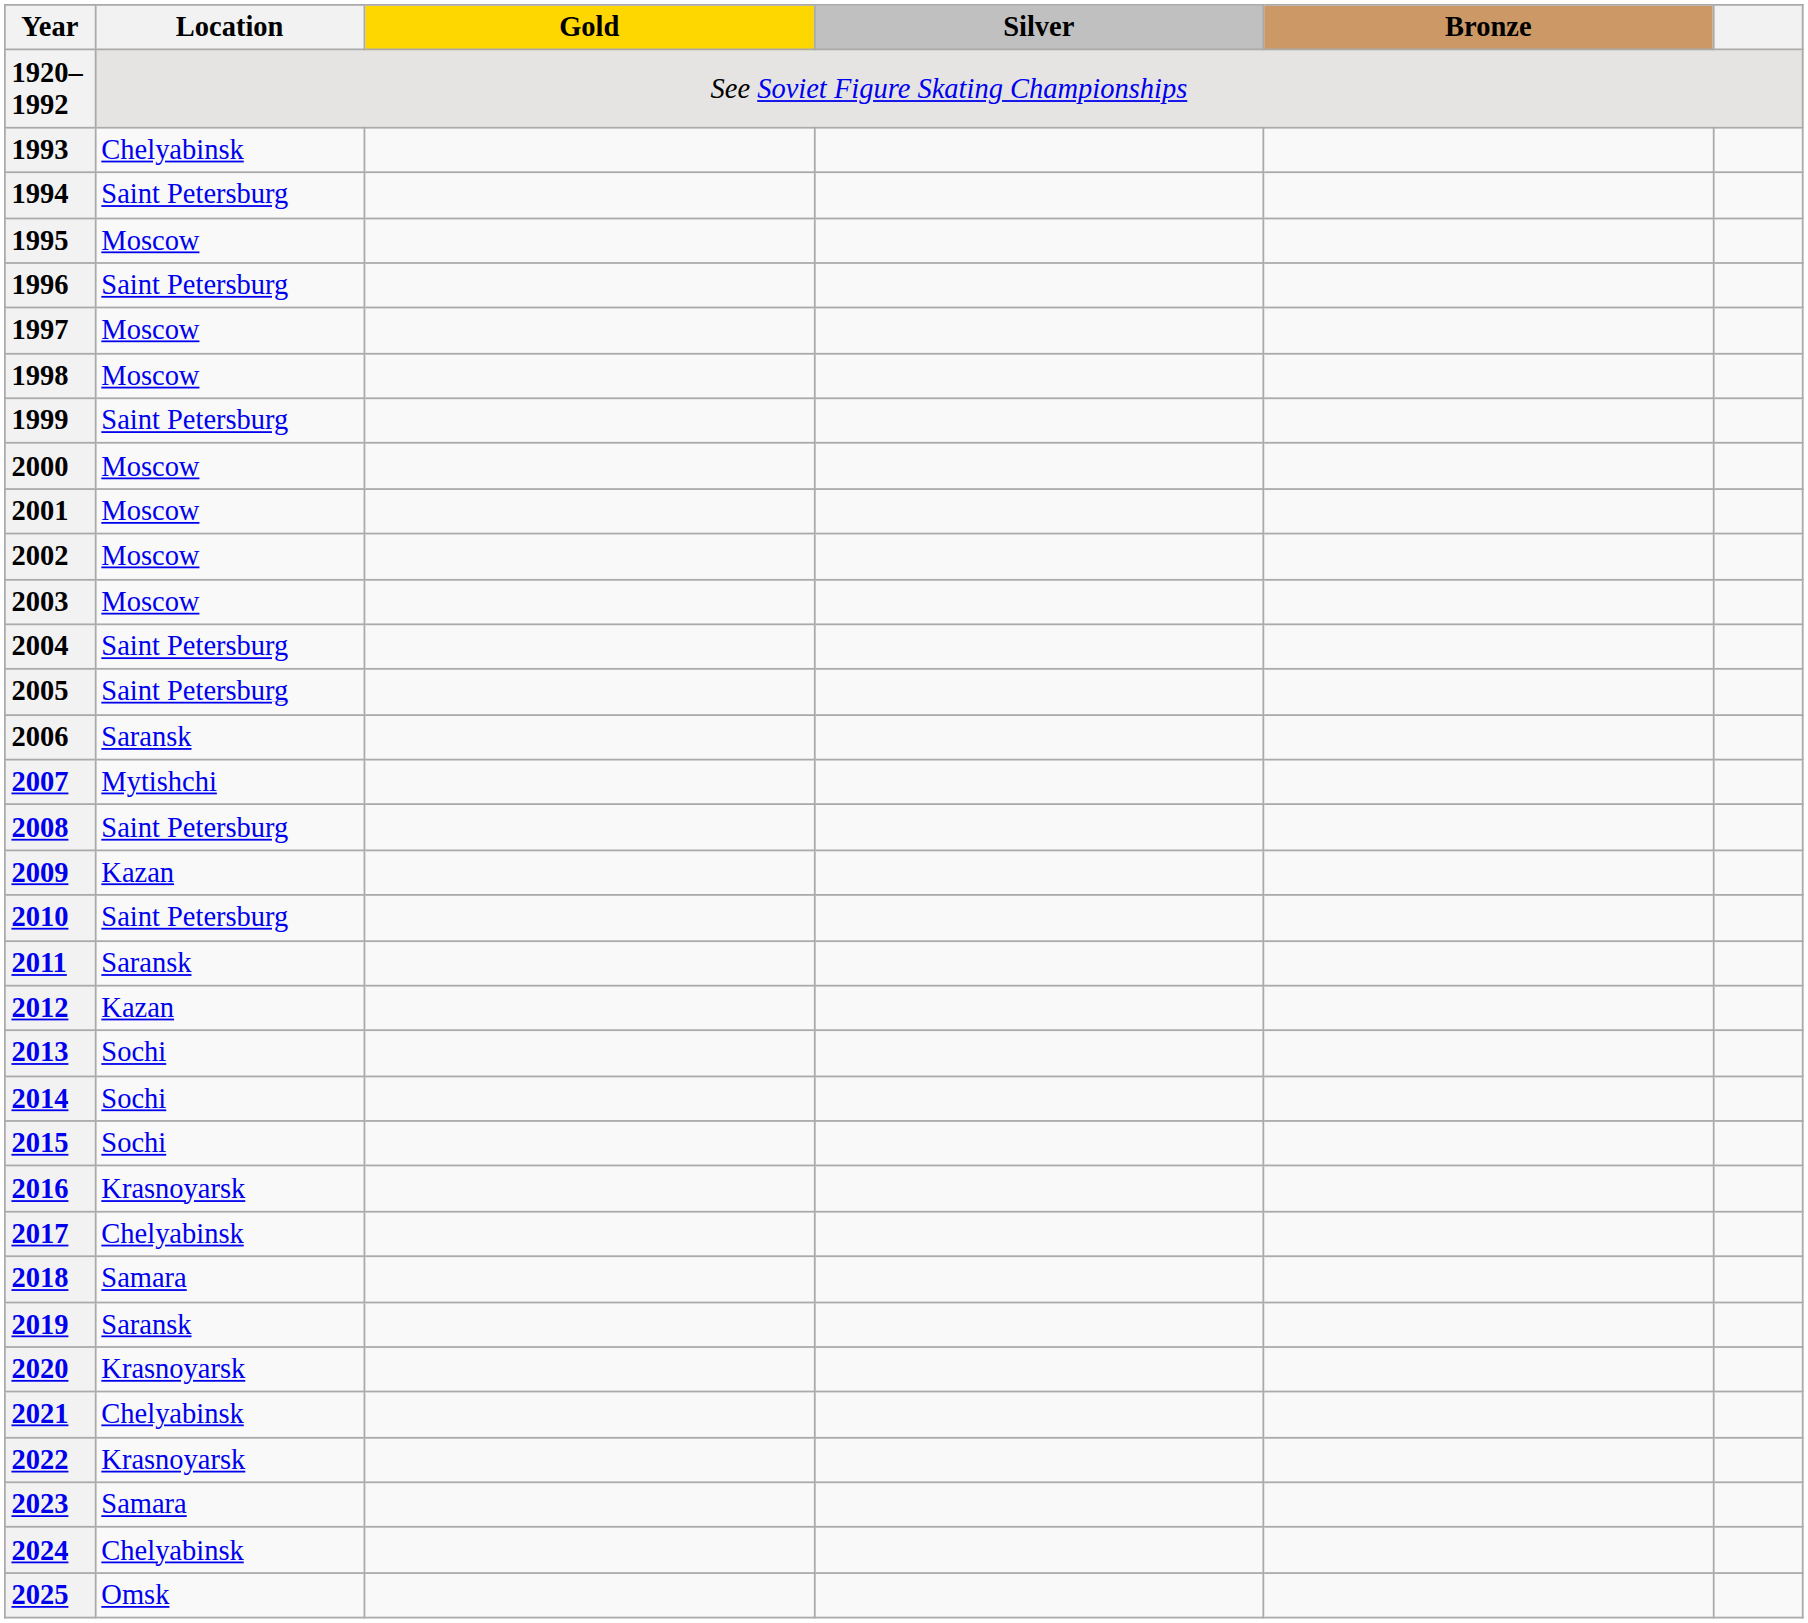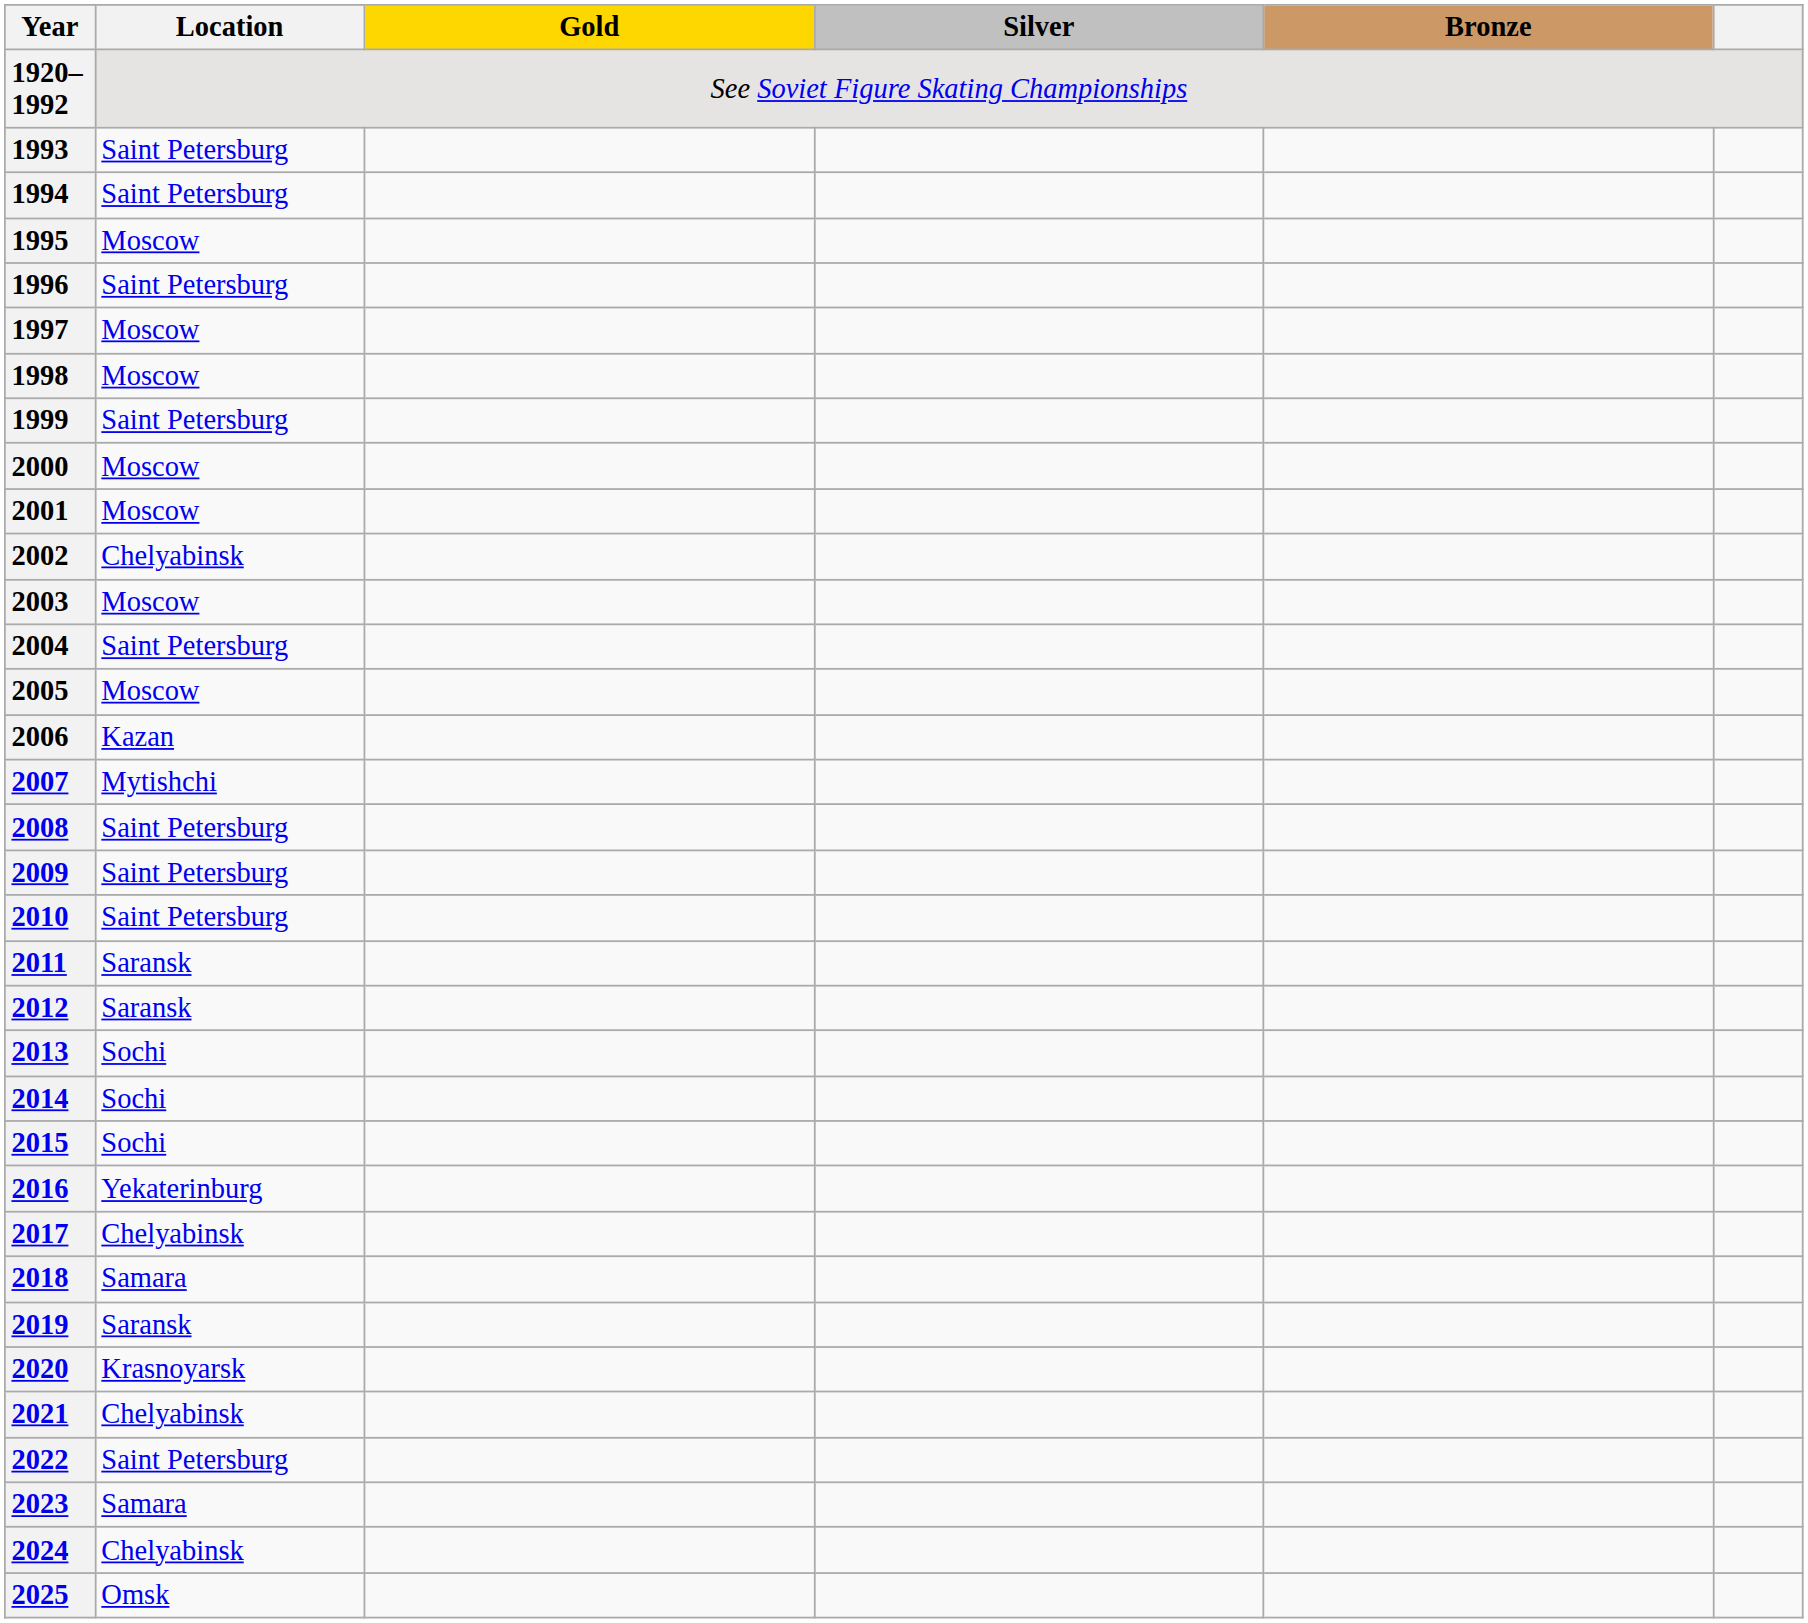1993 | Location: Chelyabinsk -> Saint Petersburg
2002 | Location: Moscow -> Chelyabinsk
2005 | Location: Saint Petersburg -> Moscow
2006 | Location: Saransk -> Kazan
2009 | Location: Kazan -> Saint Petersburg
2012 | Location: Kazan -> Saransk
2016 | Location: Krasnoyarsk -> Yekaterinburg
2022 | Location: Krasnoyarsk -> Saint Petersburg
